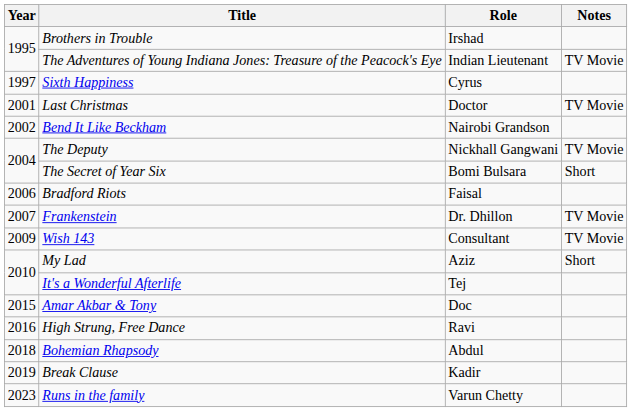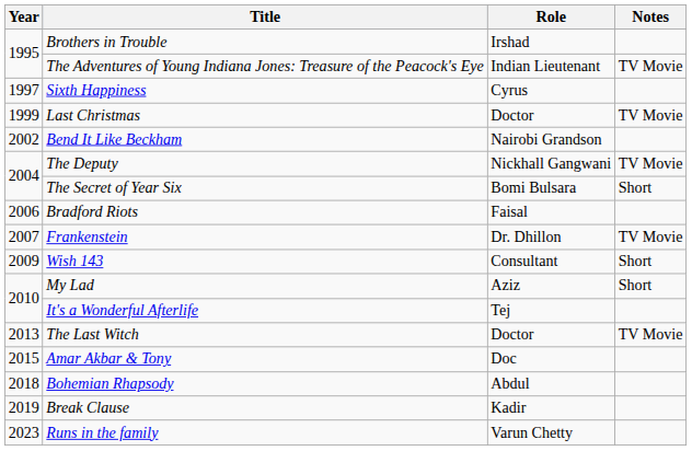Last Christmas | Year: 2001 -> 1999
Wish 143 | Notes: TV Movie -> Short
+ row: 2013 | The Last Witch | Doctor | TV Movie
- row: 2016 | High Strung, Free Dance | Ravi
